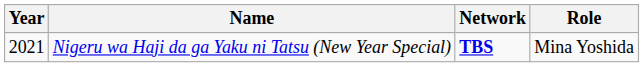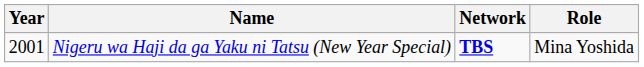Nigeru wa Haji da ga Yaku ni Tatsu (New Year Special) | Year: 2021 -> 2001
